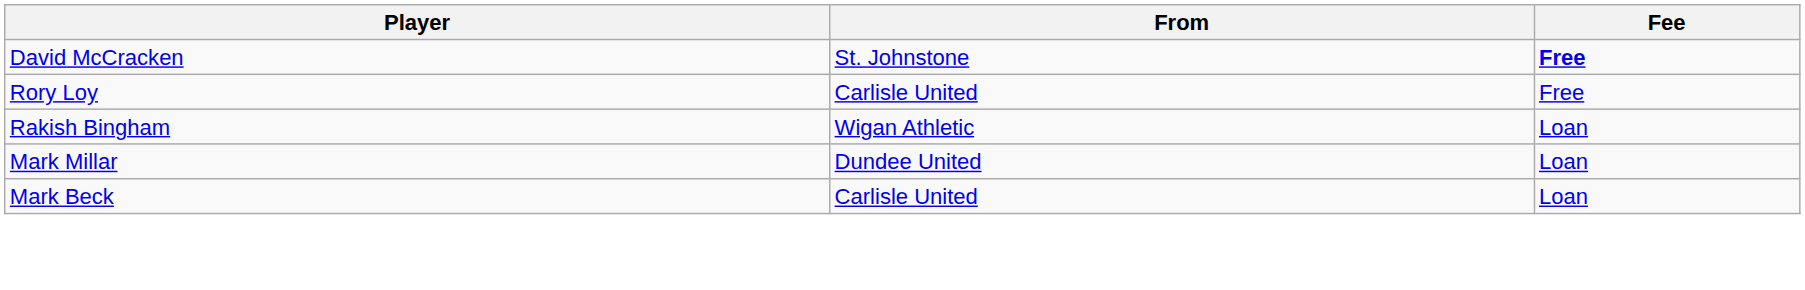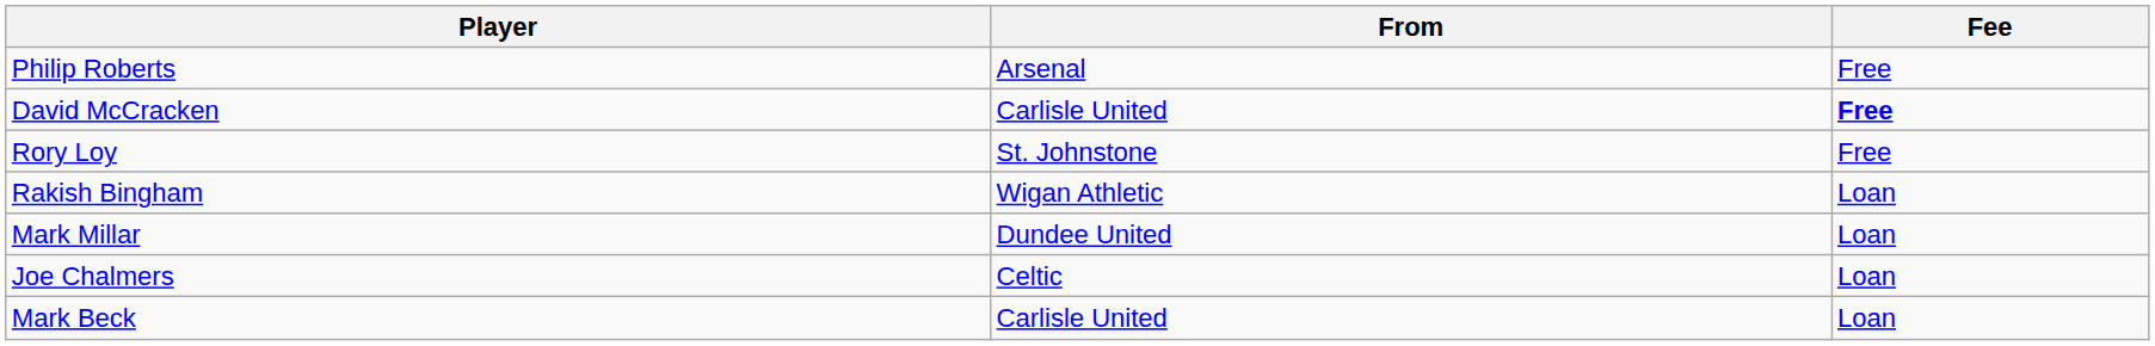+ row: Philip Roberts | Arsenal | Free
David McCracken | From: St. Johnstone -> Carlisle United
Rory Loy | From: Carlisle United -> St. Johnstone
+ row: Joe Chalmers | Celtic | Loan
